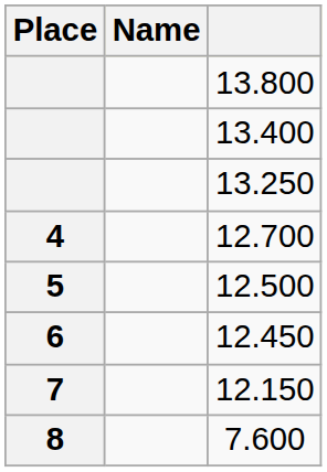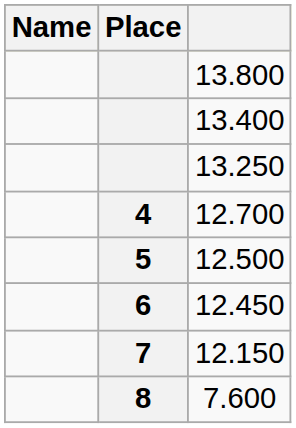columns swapped: Place <-> Name
